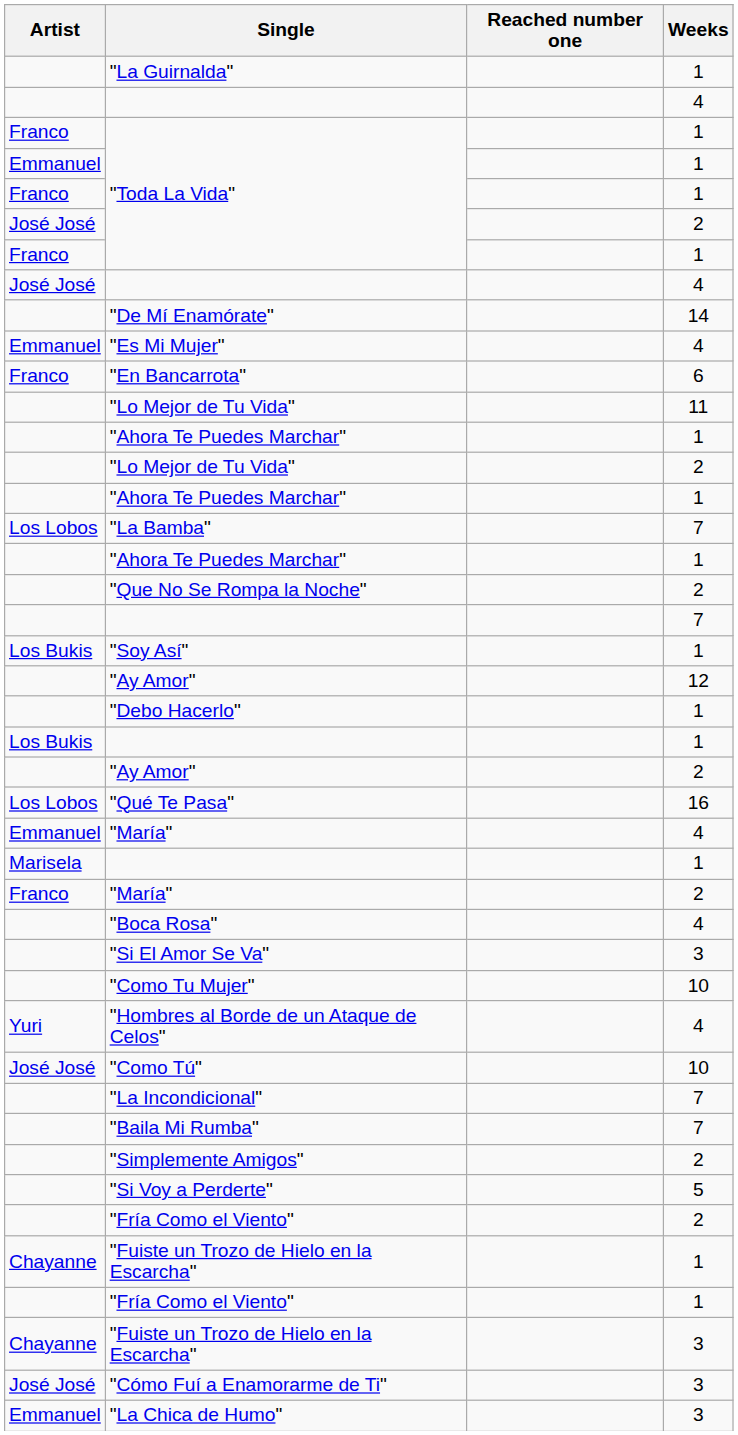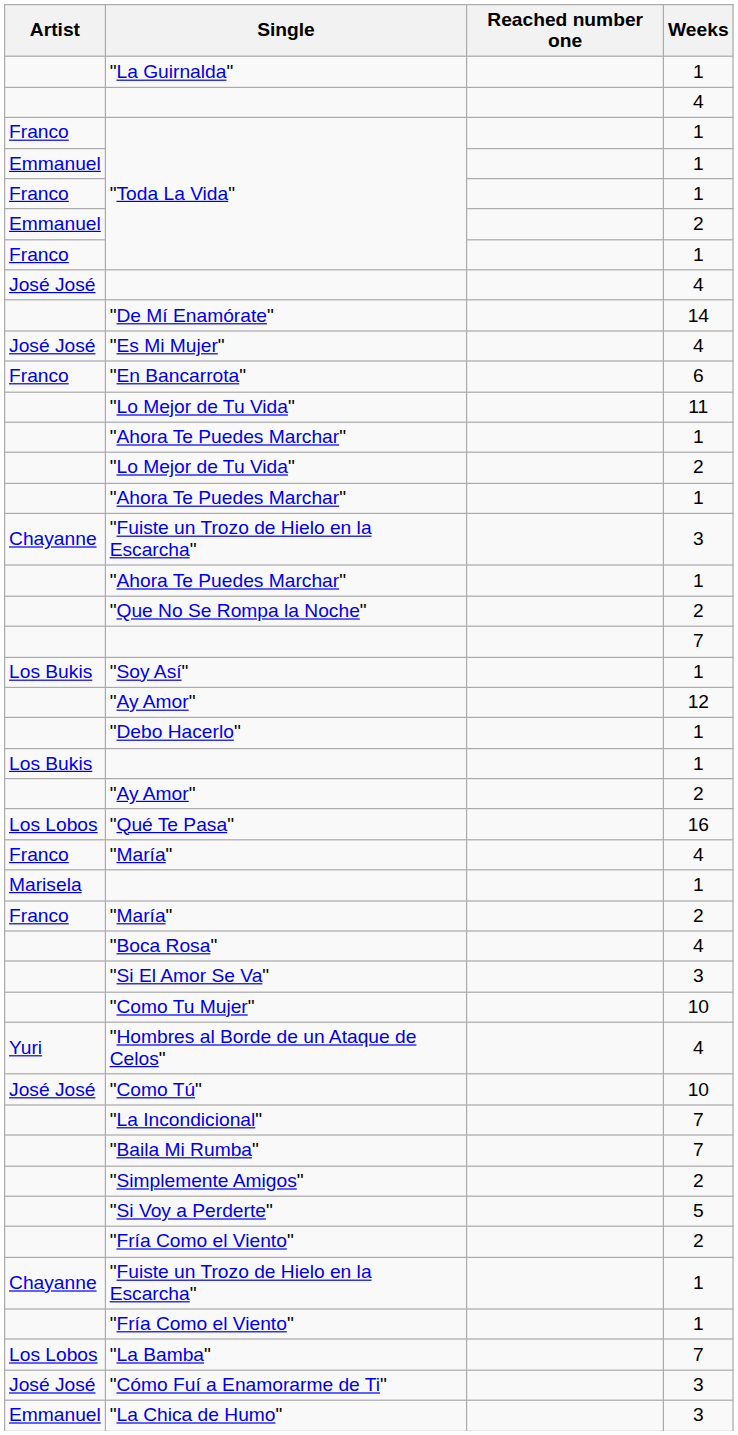"Toda La Vida" / 2 | Artist: José José -> Emmanuel
"Es Mi Mujer" | Artist: Emmanuel -> José José
rows swapped: "La Bamba" <-> "Fuiste un Trozo de Hielo en la Escarcha" / 3
"María" / 4 | Artist: Emmanuel -> Franco
